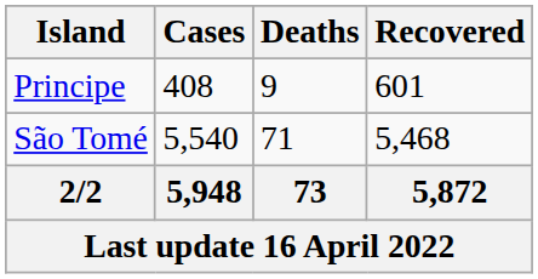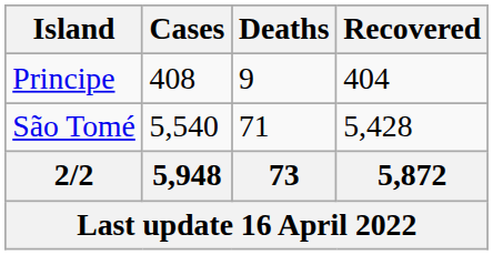Principe | Recovered: 601 -> 404
São Tomé | Recovered: 5,468 -> 5,428
